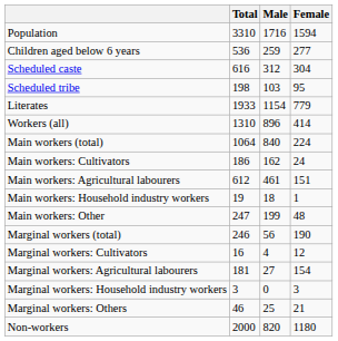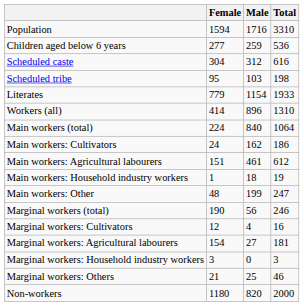columns swapped: Total <-> Female
